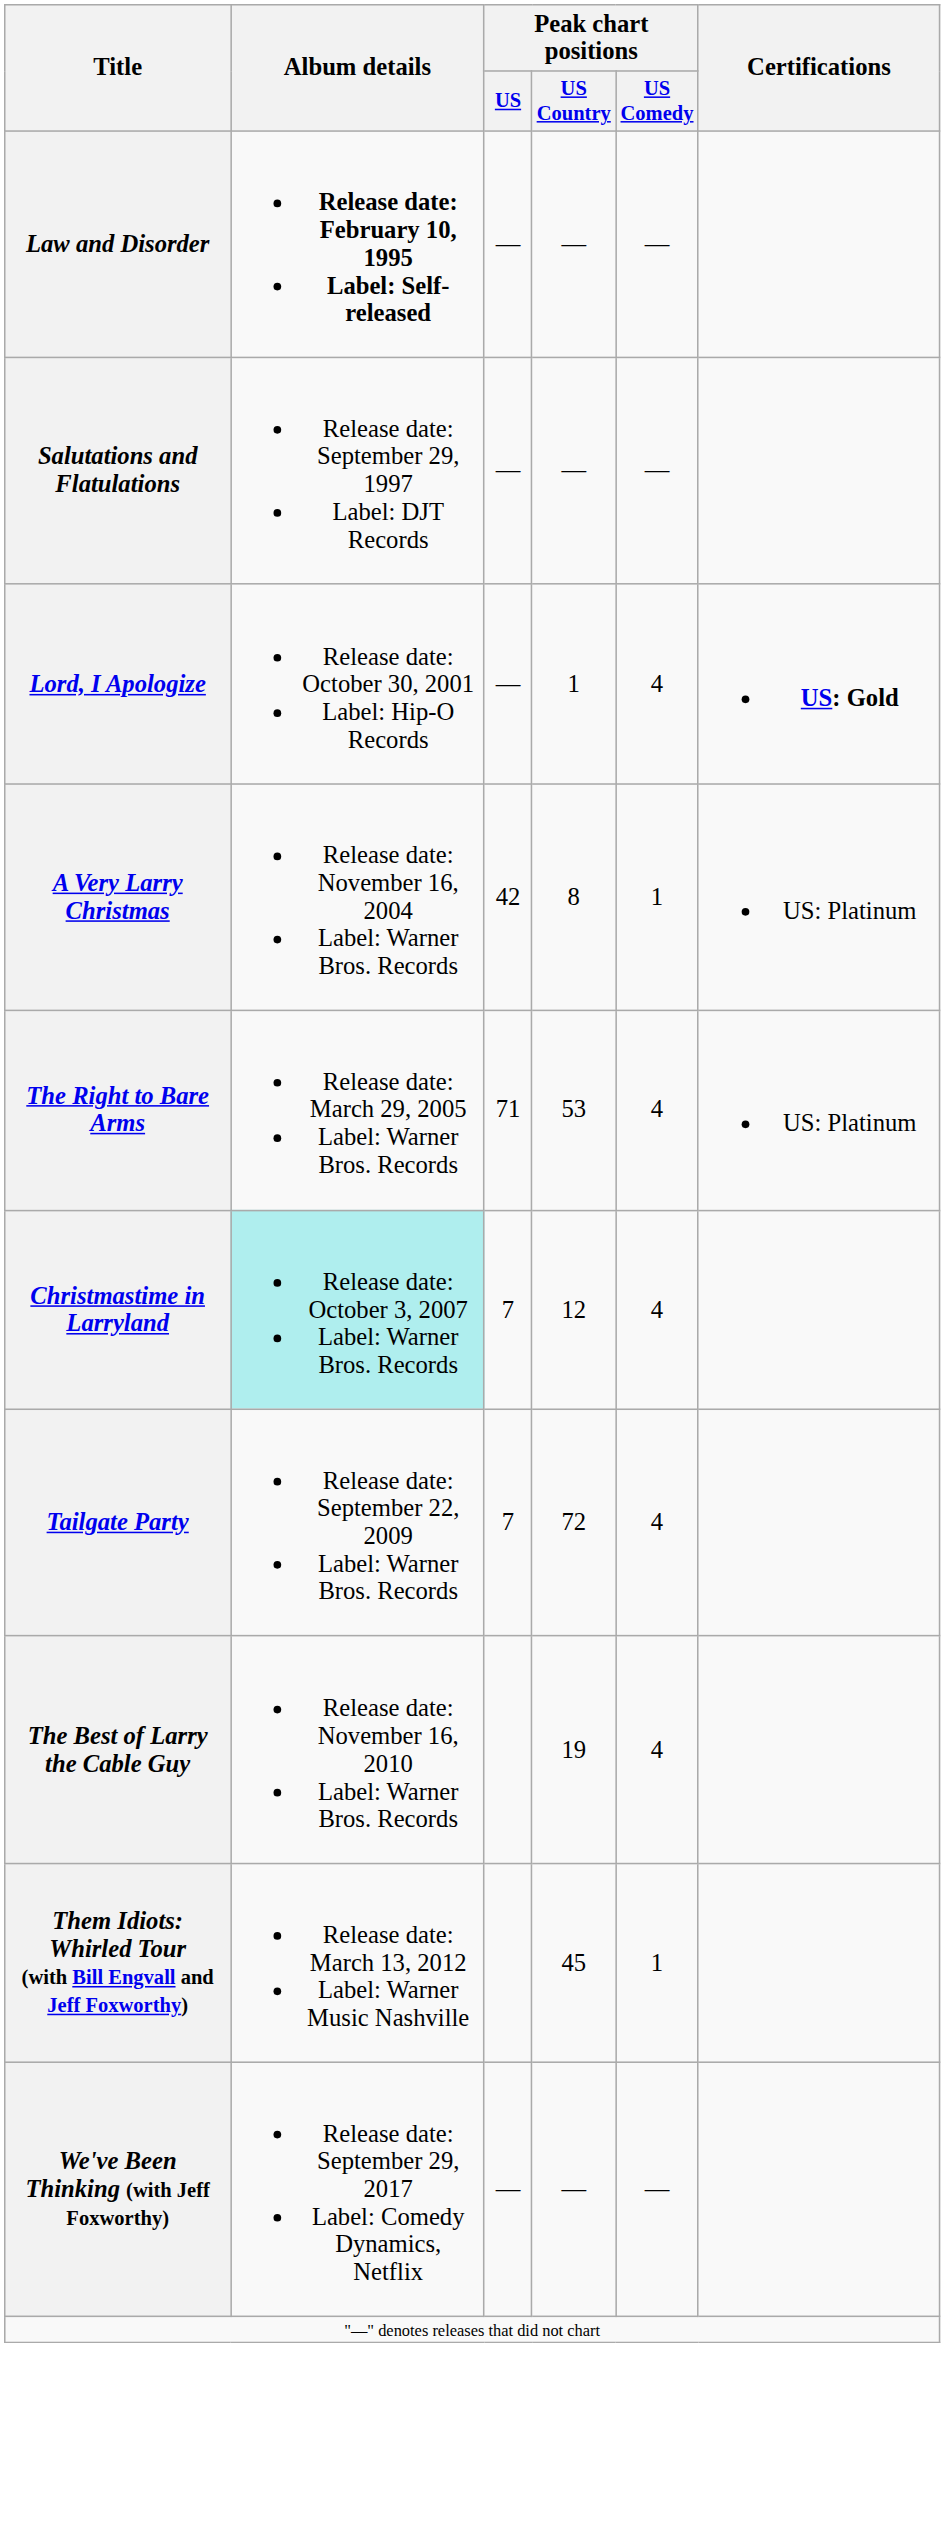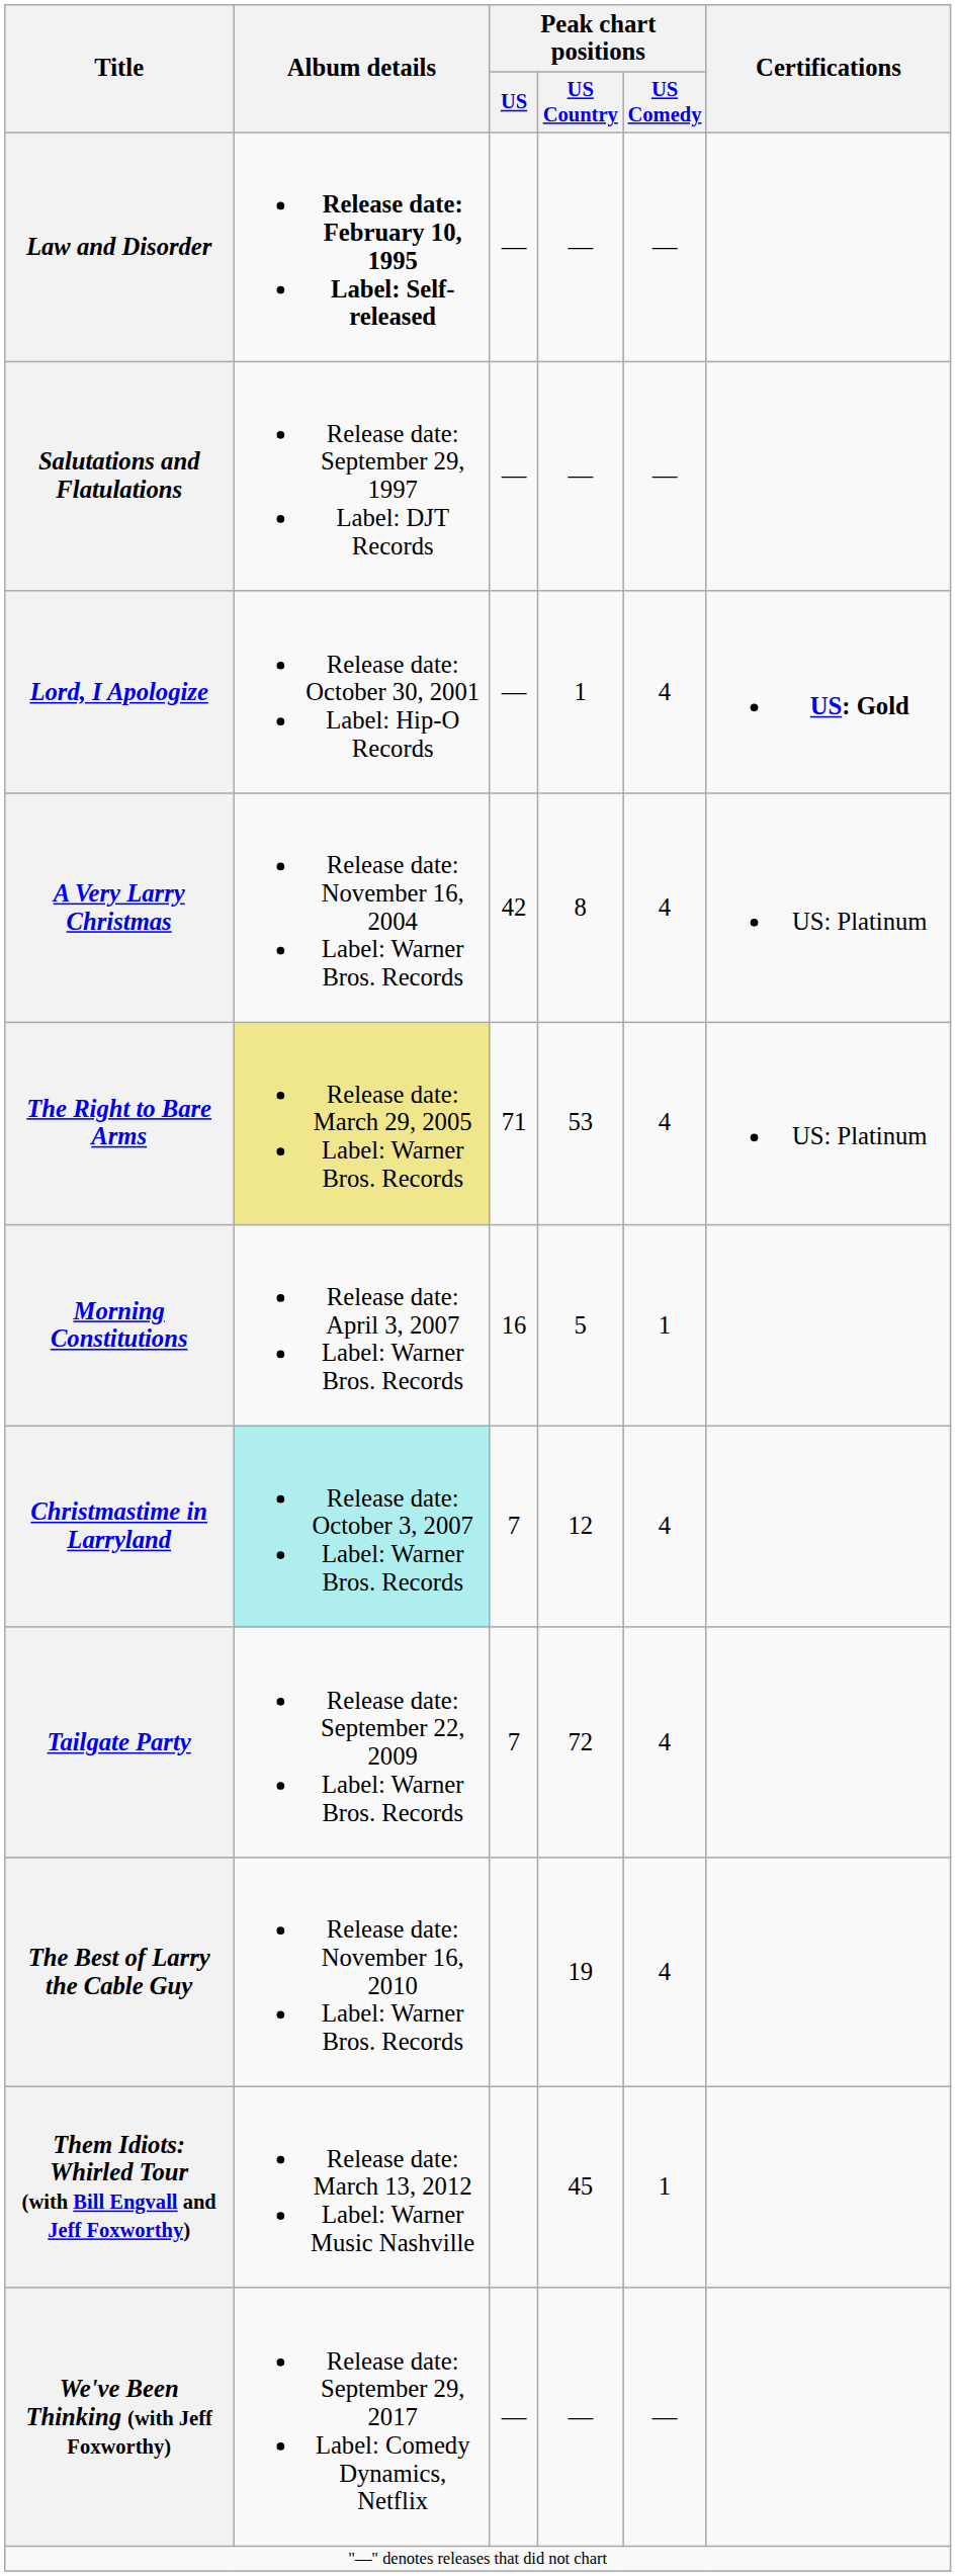A Very Larry Christmas | Peak chart positions / US Comedy: 1 -> 4
The Right to Bare Arms | Album details: no background -> khaki background
+ row: Morning Constitutions | Release date: April 3, 2007 Label: Warner Bros. Records | 16 | 5 | 1
